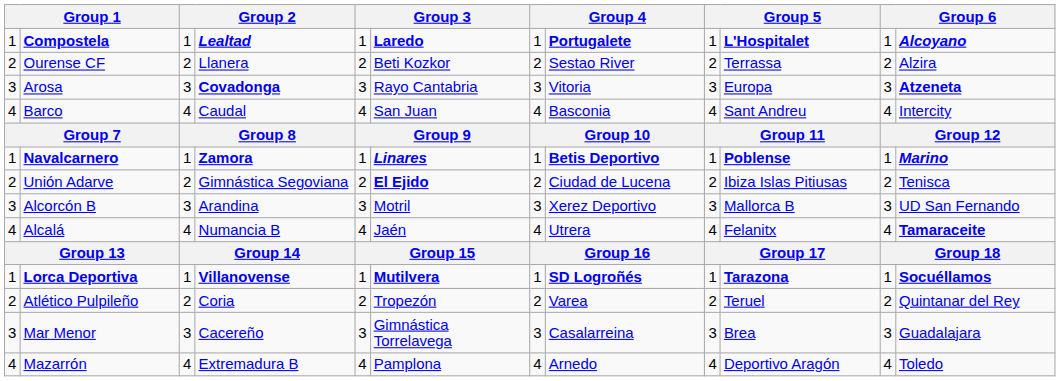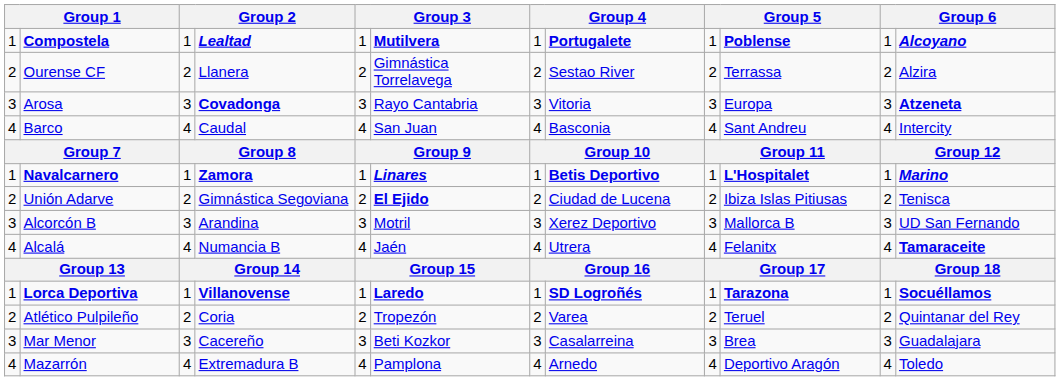Compostela | column 6: Laredo -> Mutilvera
Compostela | column 10: L'Hospitalet -> Poblense
Ourense CF | column 6: Beti Kozkor -> Gimnástica Torrelavega
Navalcarnero | column 10: Poblense -> L'Hospitalet
Lorca Deportiva | column 6: Mutilvera -> Laredo
Mar Menor | column 6: Gimnástica Torrelavega -> Beti Kozkor
